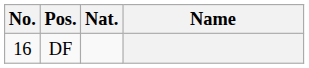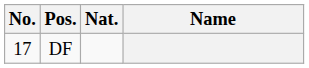DF | No.: 16 -> 17
